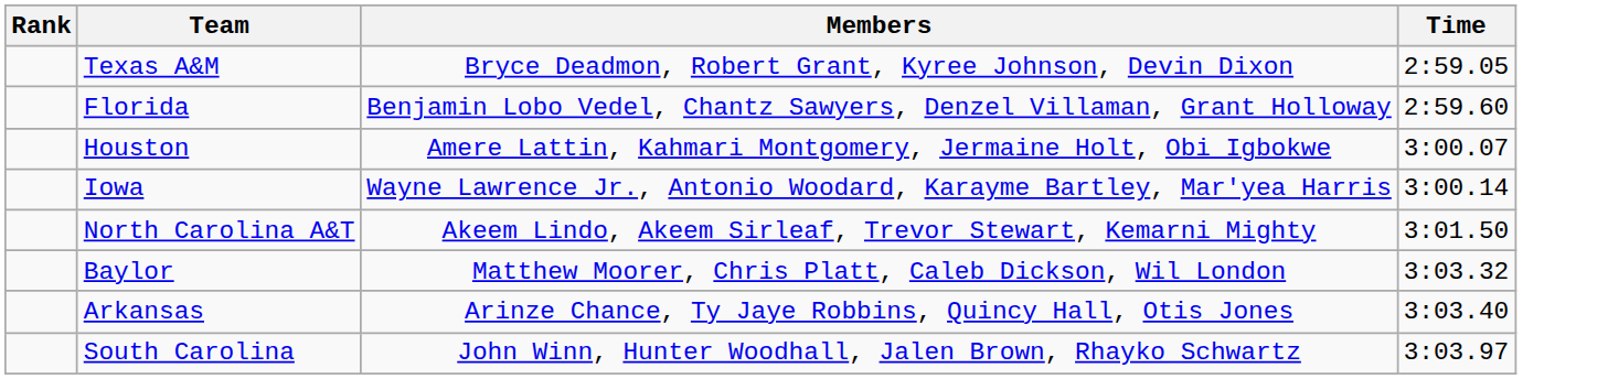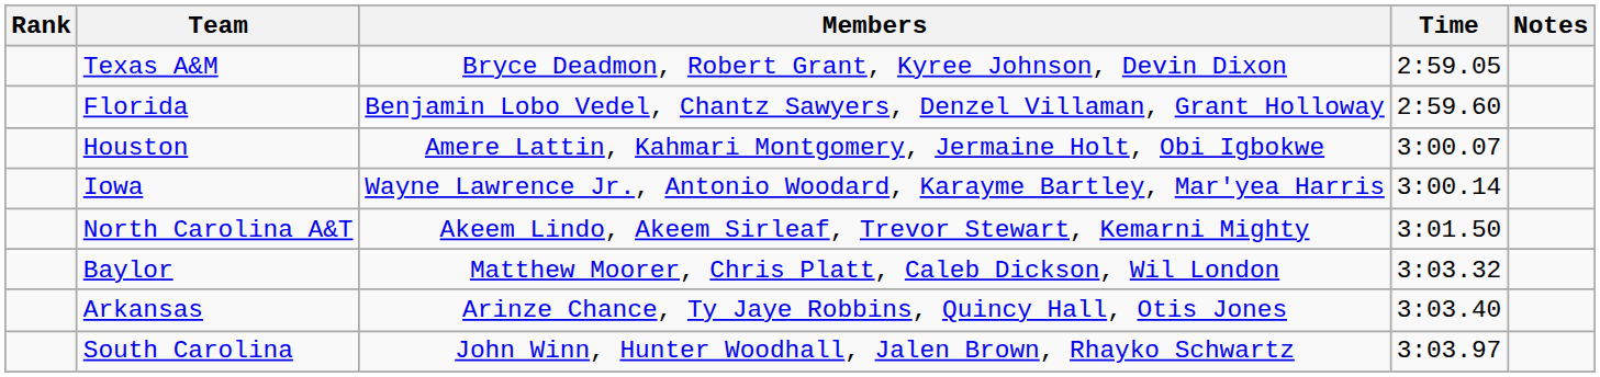+ column: Notes
